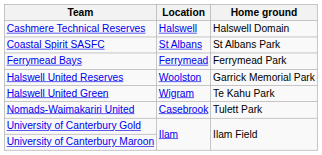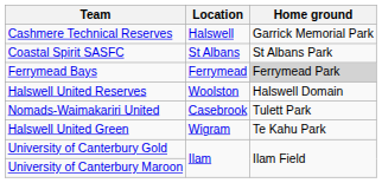Cashmere Technical Reserves | Home ground: Halswell Domain -> Garrick Memorial Park
Ferrymead Bays | Home ground: no background -> lightgrey background
Halswell United Reserves | Home ground: Garrick Memorial Park -> Halswell Domain
rows swapped: Halswell United Green <-> Nomads-Waimakariri United
